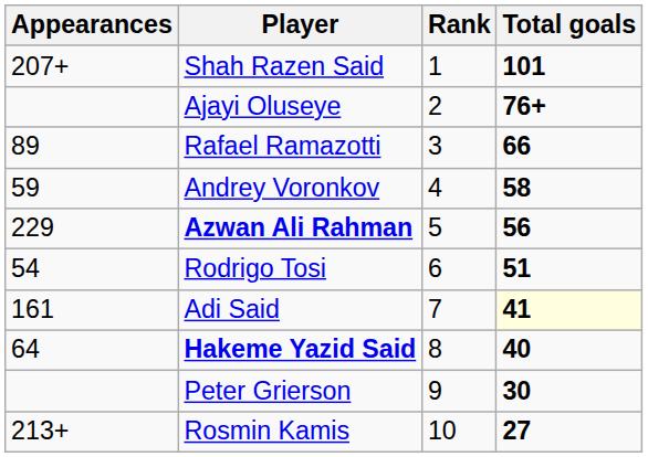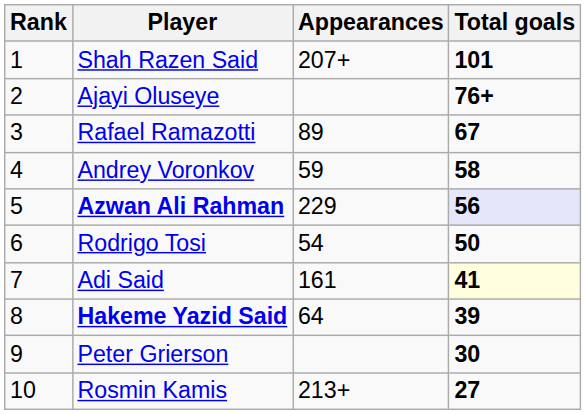columns swapped: Rank <-> Appearances
Rafael Ramazotti | Total goals: 66 -> 67
Azwan Ali Rahman | Total goals: no background -> lavender background
Rodrigo Tosi | Total goals: 51 -> 50
Hakeme Yazid Said | Total goals: 40 -> 39
